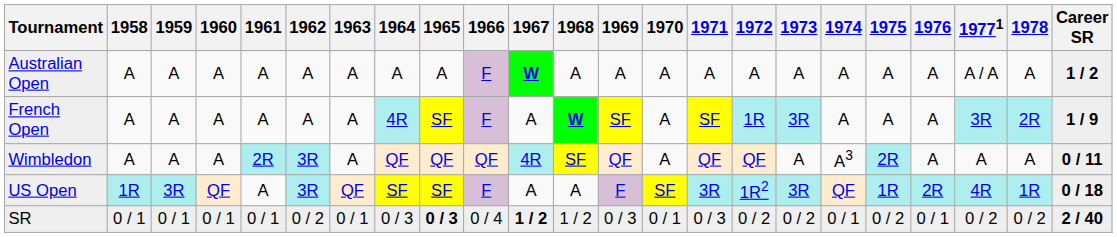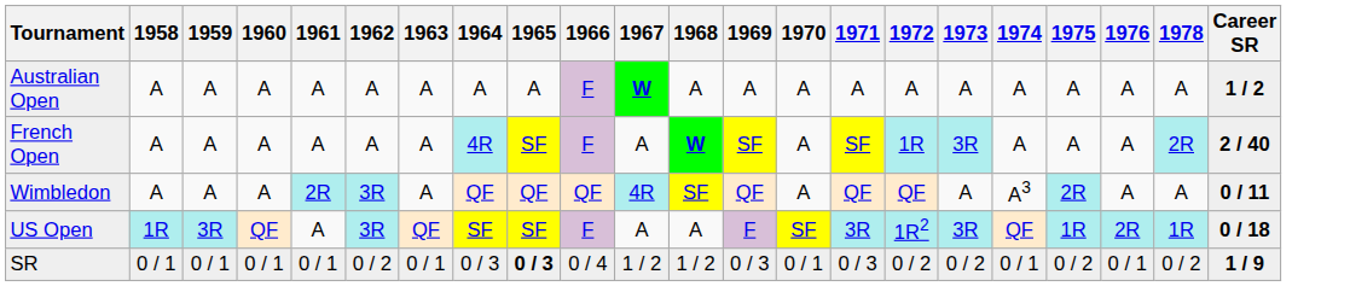- column: 19771 | A / A | 3R | A | 4R | 0 / 2
French Open | Career SR: 1 / 9 -> 2 / 40
SR | 1967: bold -> normal
SR | Career SR: 2 / 40 -> 1 / 9
